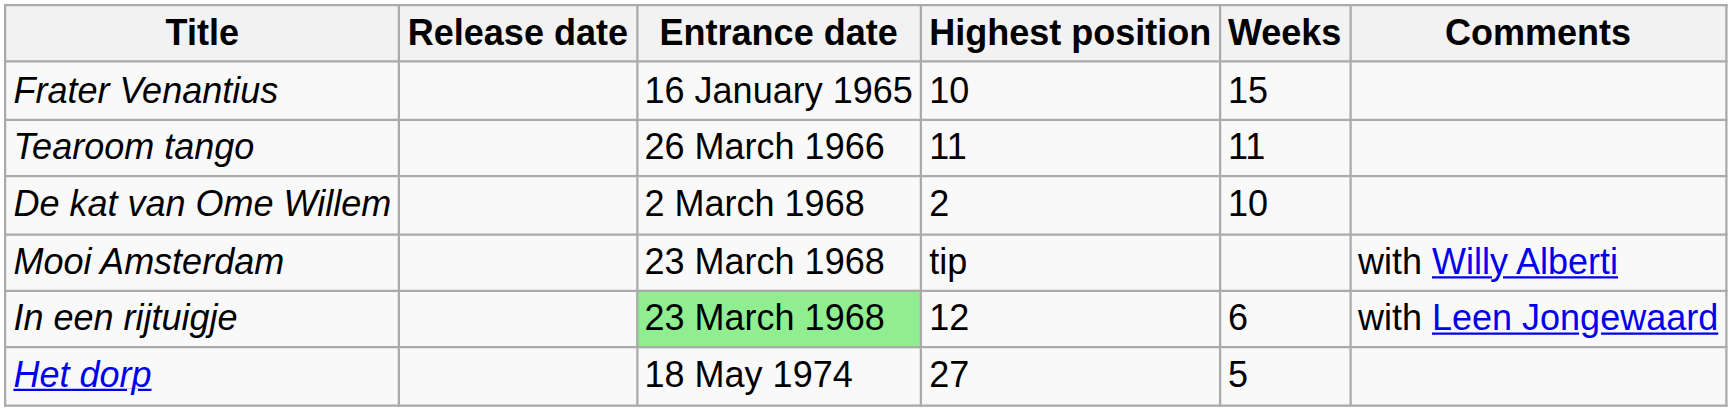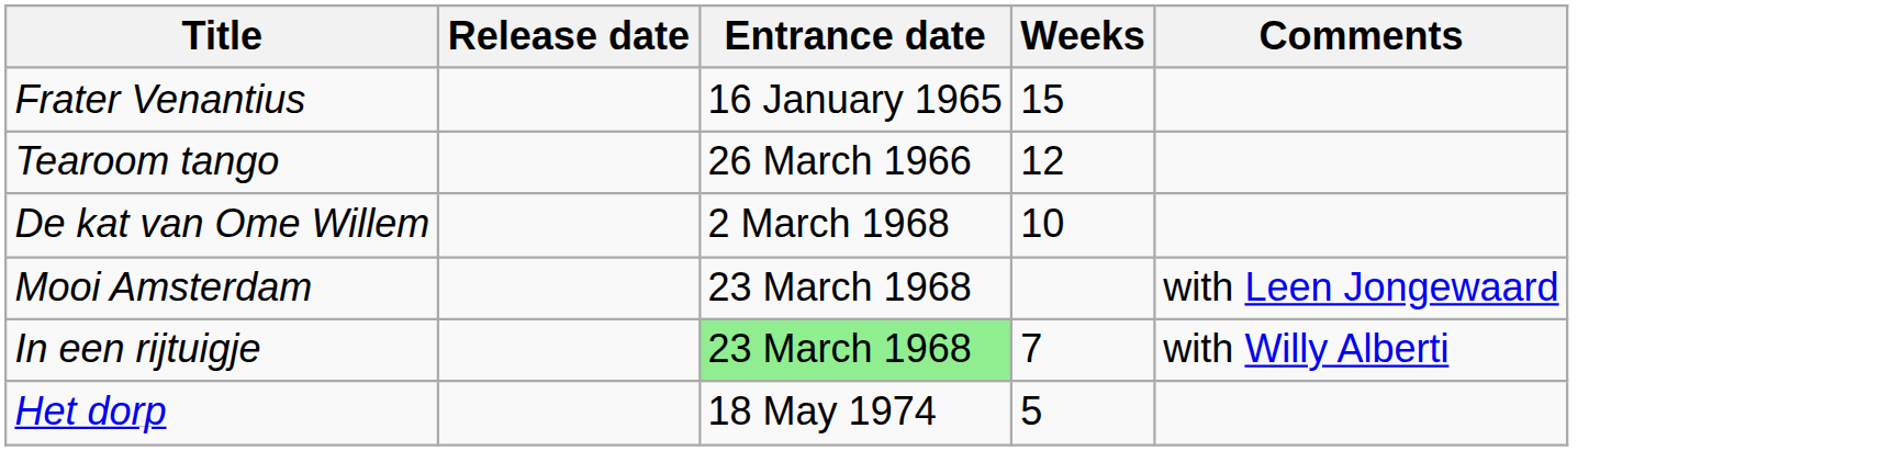- column: Highest position | 10 | 11 | 2 | tip | 12 | 27
Tearoom tango | Weeks: 11 -> 12
Mooi Amsterdam | Comments: with Willy Alberti -> with Leen Jongewaard
In een rijtuigje | Weeks: 6 -> 7
In een rijtuigje | Comments: with Leen Jongewaard -> with Willy Alberti
